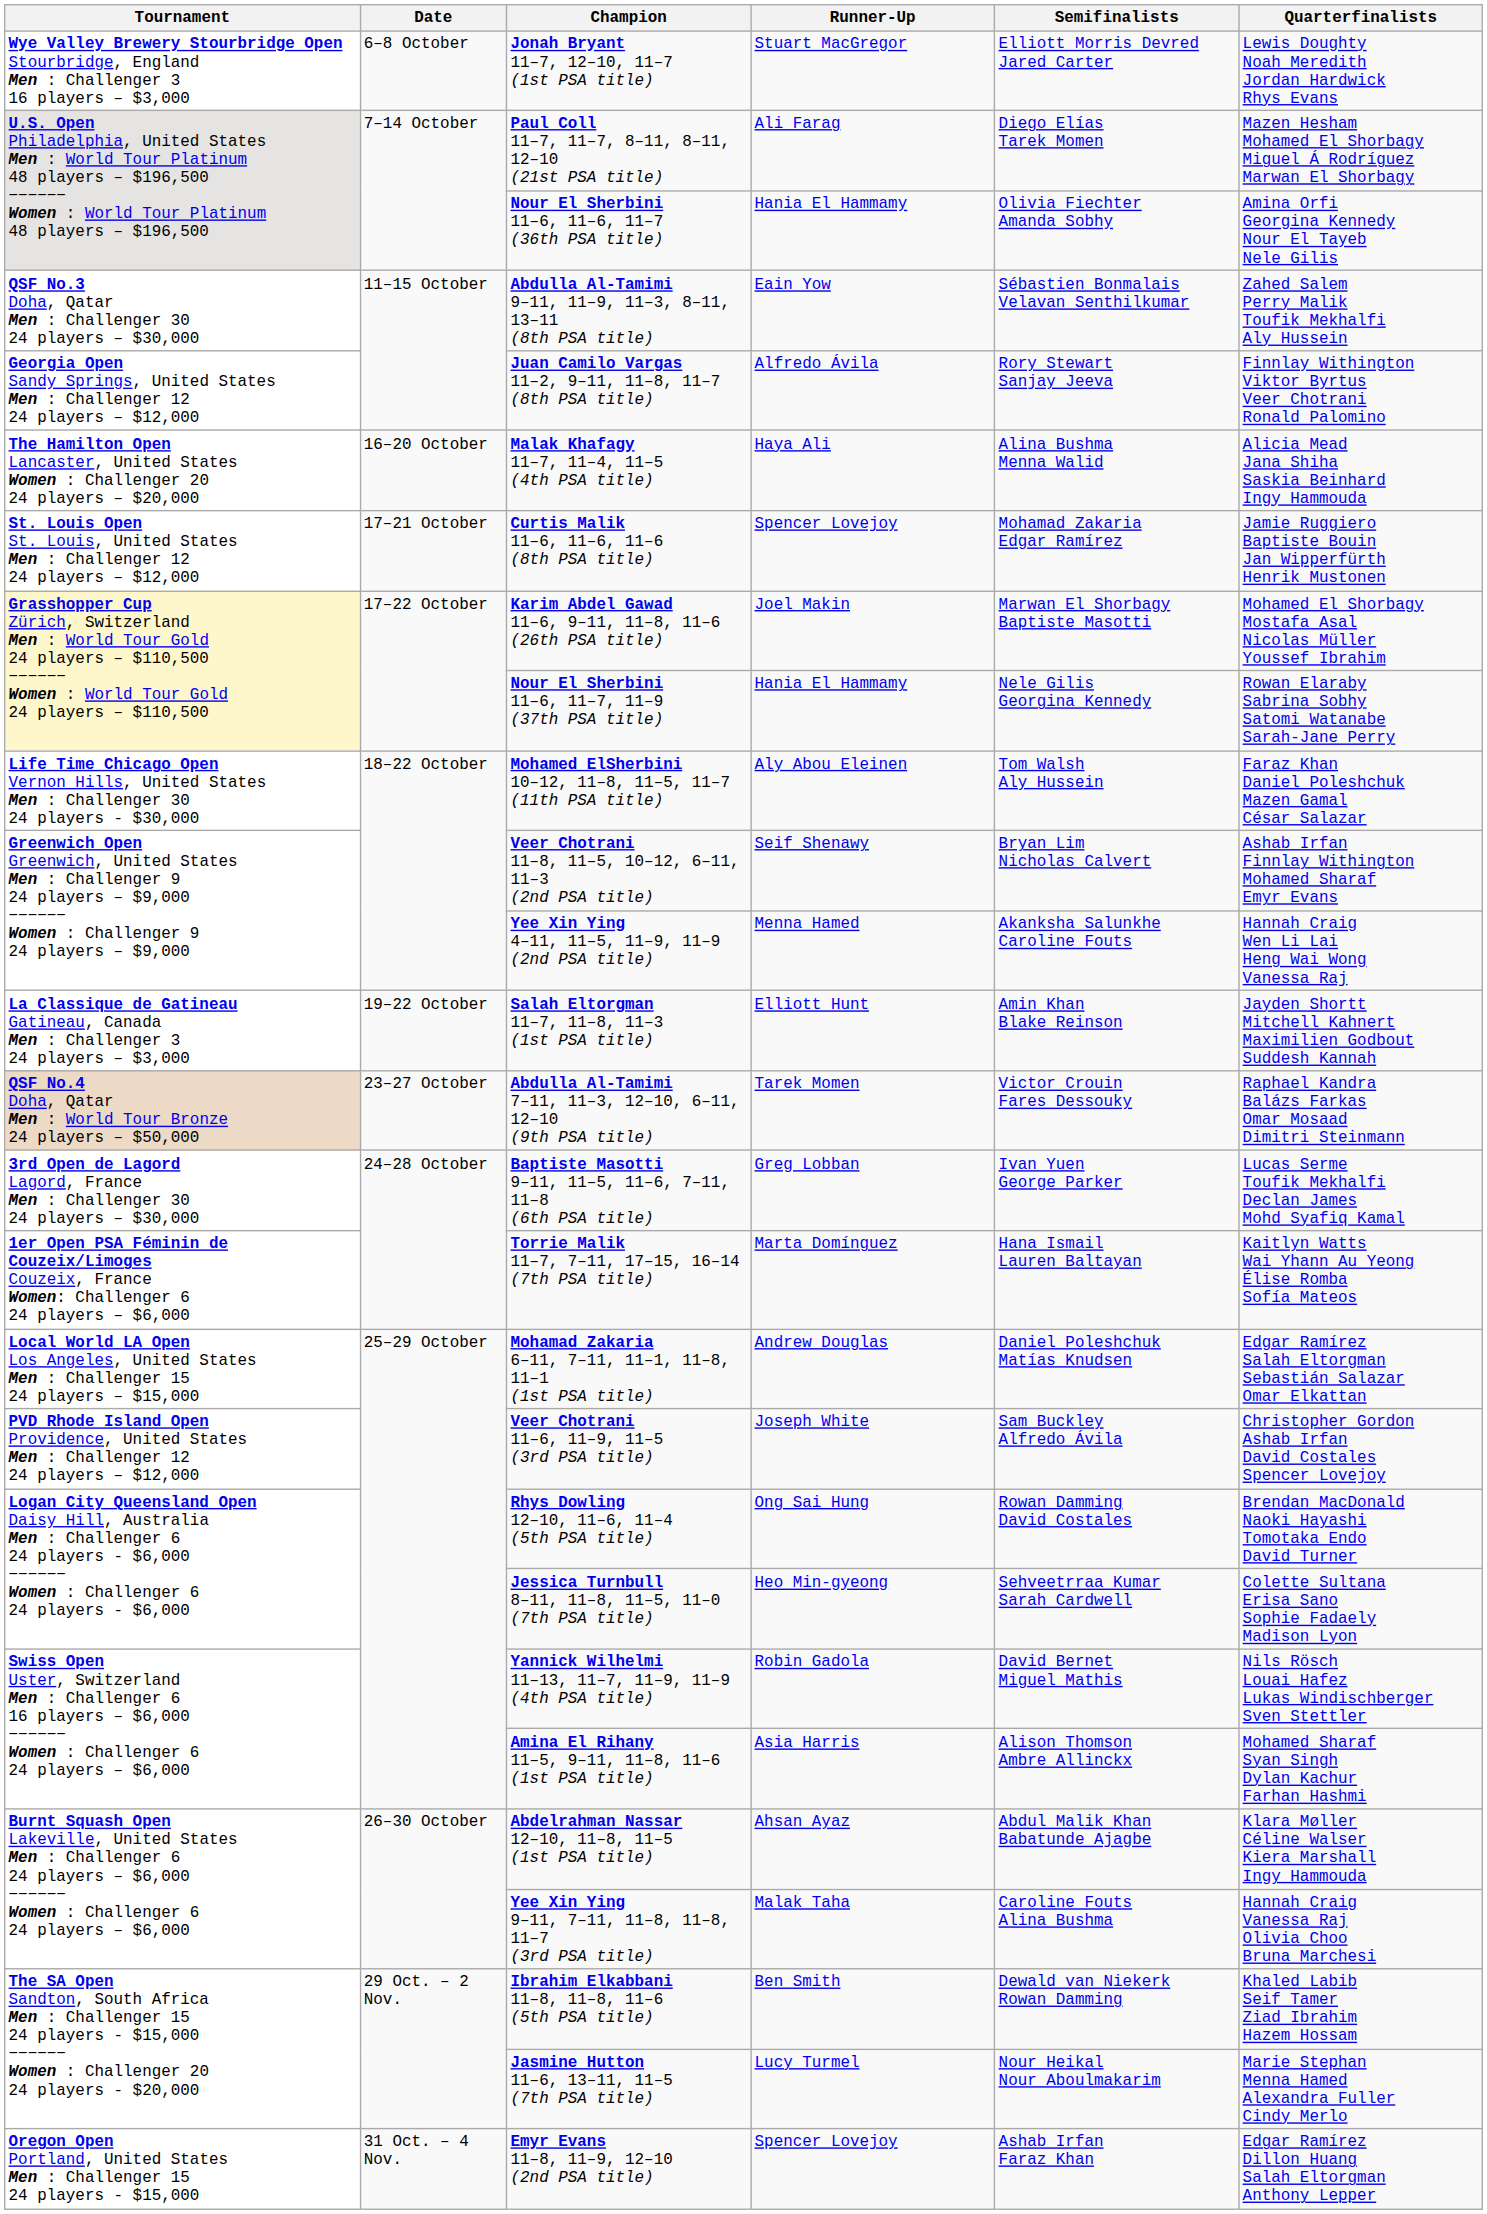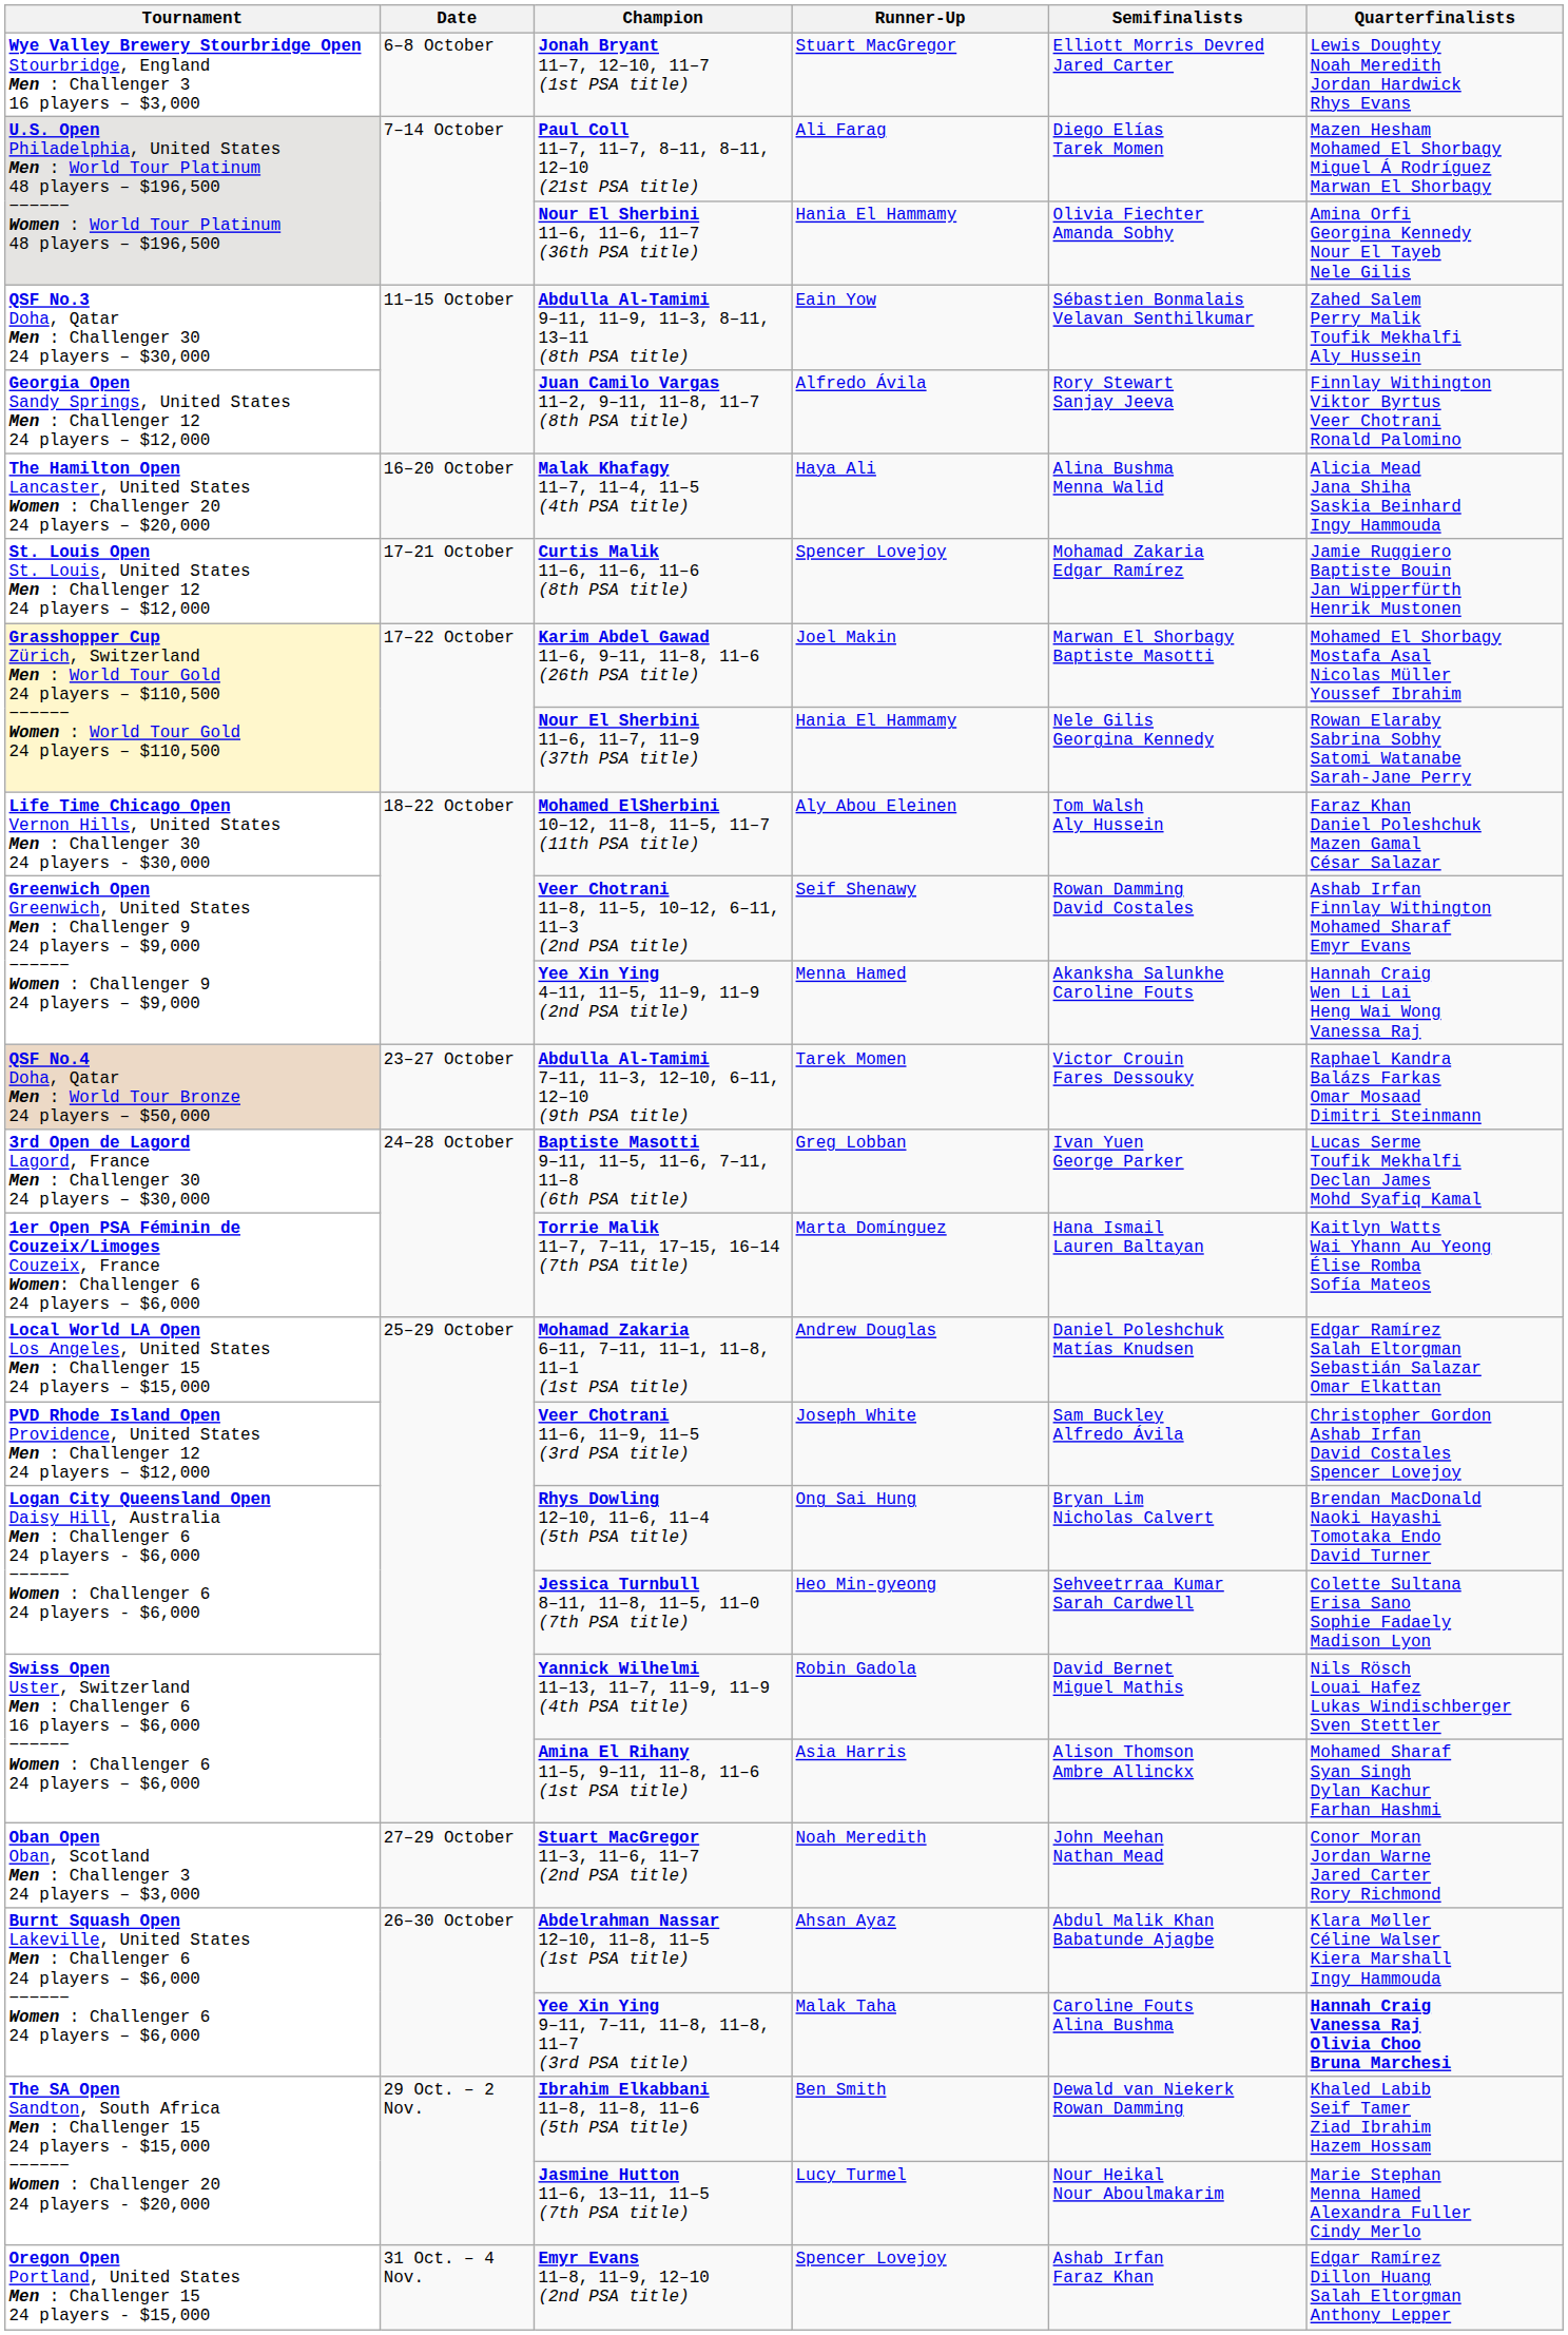Veer Chotrani 11–8, 11–5, 10–12, 6–11, 11–3 (2nd PSA title) | Semifinalists: Bryan Lim Nicholas Calvert -> Rowan Damming David Costales
- row: La Classique de Gatineau Gatineau, Canada Men : Challenger 3 24 players – $3,000 | 19–22 October | Salah Eltorgman 11–7, 11–8, 11–3 (1st PSA title) | Elliott Hunt | Amin Khan Blake Reinson | Jayden Shortt Mitchell Kahnert Maximilien Godbout Suddesh Kannah
Rhys Dowling 12–10, 11–6, 11–4 (5th PSA title) | Semifinalists: Rowan Damming David Costales -> Bryan Lim Nicholas Calvert
+ row: Oban Open Oban, Scotland Men : Challenger 3 24 players – $3,000 | 27–29 October | Stuart MacGregor 11–3, 11–6, 11–7 (2nd PSA title) | Noah Meredith | John Meehan Nathan Mead | Conor Moran Jordan Warne Jared Carter Rory Richmond
Yee Xin Ying 9–11, 7–11, 11–8, 11–8, 11–7 (3rd PSA title) | Quarterfinalists: normal -> bold
